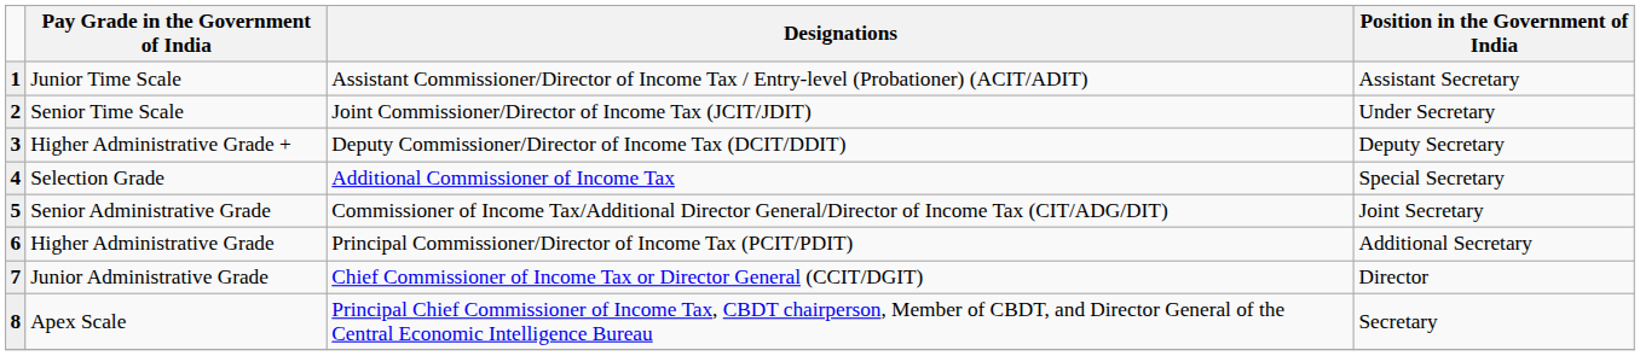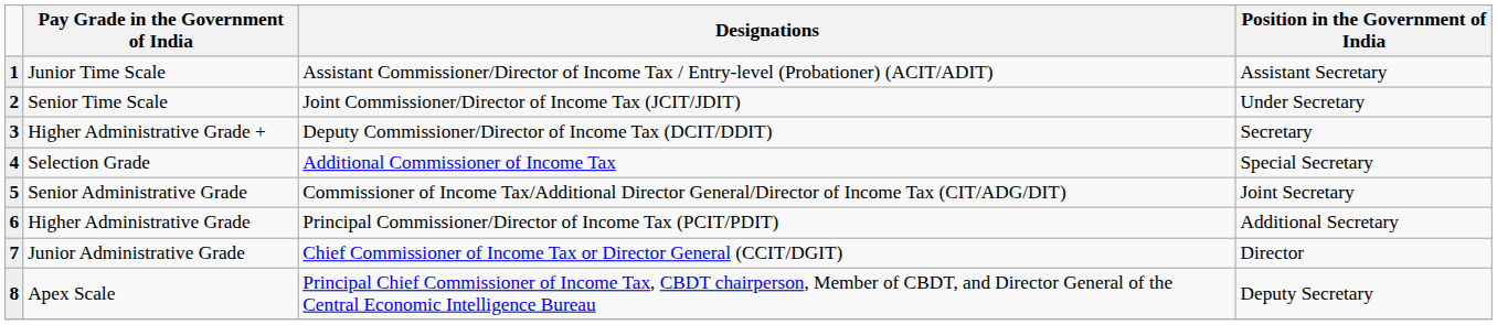3 | Position in the Government of India: Deputy Secretary -> Secretary
8 | Position in the Government of India: Secretary -> Deputy Secretary
